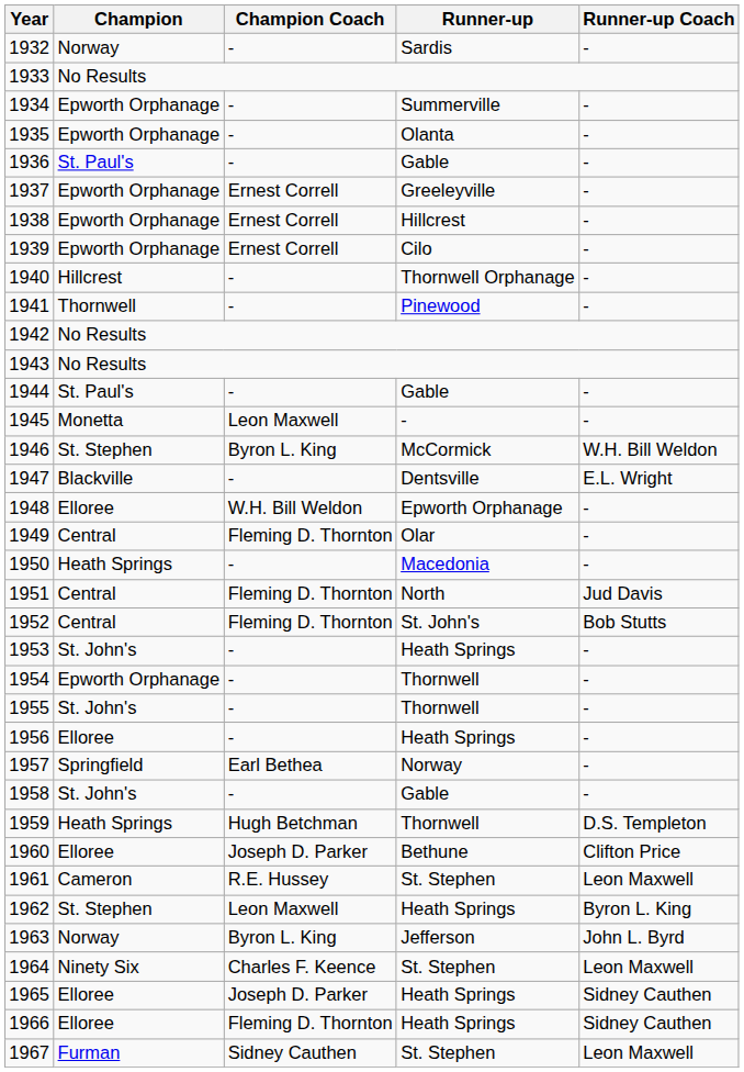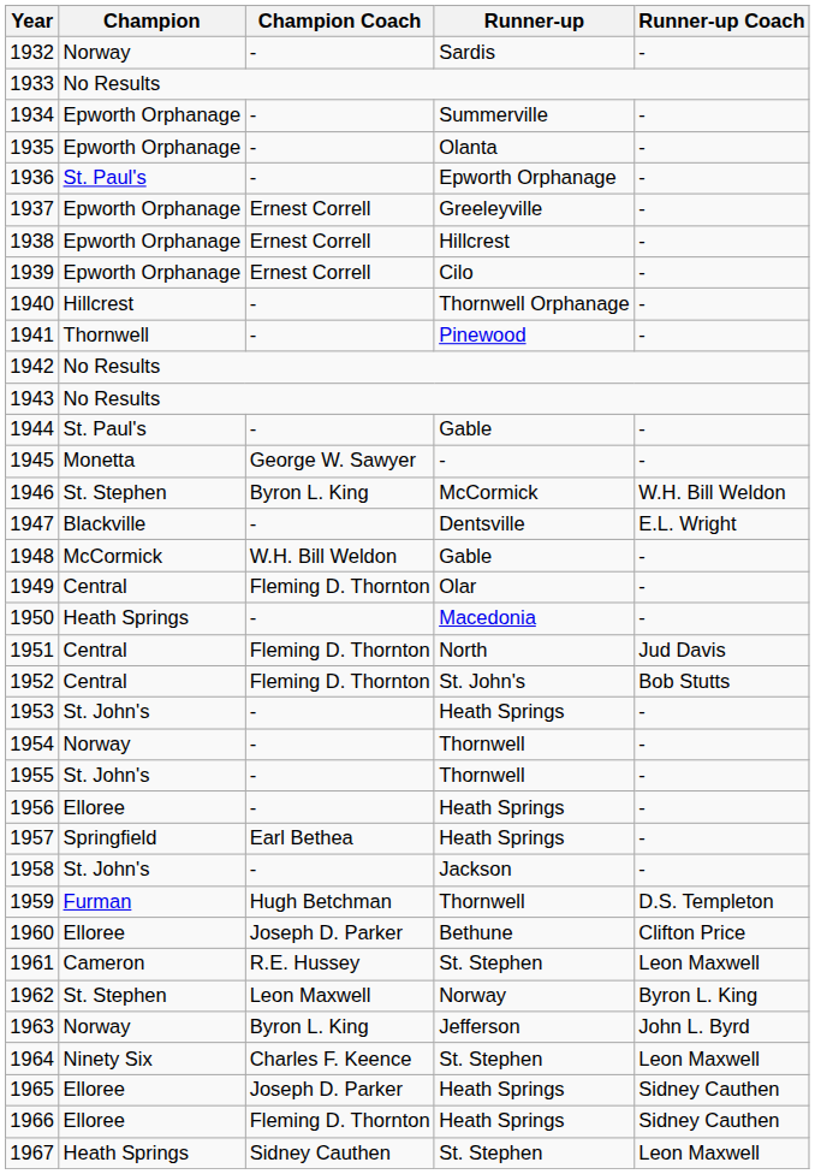1936 | Runner-up: Gable -> Epworth Orphanage
1945 | Champion Coach: Leon Maxwell -> George W. Sawyer
1948 | Champion: Elloree -> McCormick
1948 | Runner-up: Epworth Orphanage -> Gable
1954 | Champion: Epworth Orphanage -> Norway
1957 | Runner-up: Norway -> Heath Springs
1958 | Runner-up: Gable -> Jackson
1959 | Champion: Heath Springs -> Furman
1962 | Runner-up: Heath Springs -> Norway
1967 | Champion: Furman -> Heath Springs
